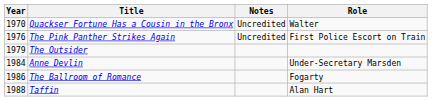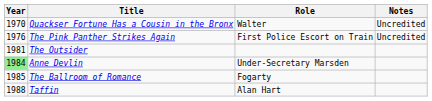columns swapped: Role <-> Notes
The Outsider | Year: 1979 -> 1981
Anne Devlin | Year: no background -> lightgreen background
The Ballroom of Romance | Year: 1986 -> 1985
